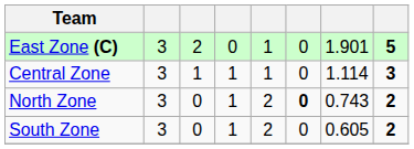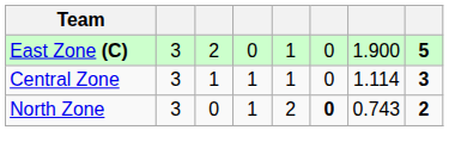East Zone (C) | column 7: 1.901 -> 1.900
- row: South Zone | 3 | 0 | 1 | 2 | 0 | 0.605 | 2
